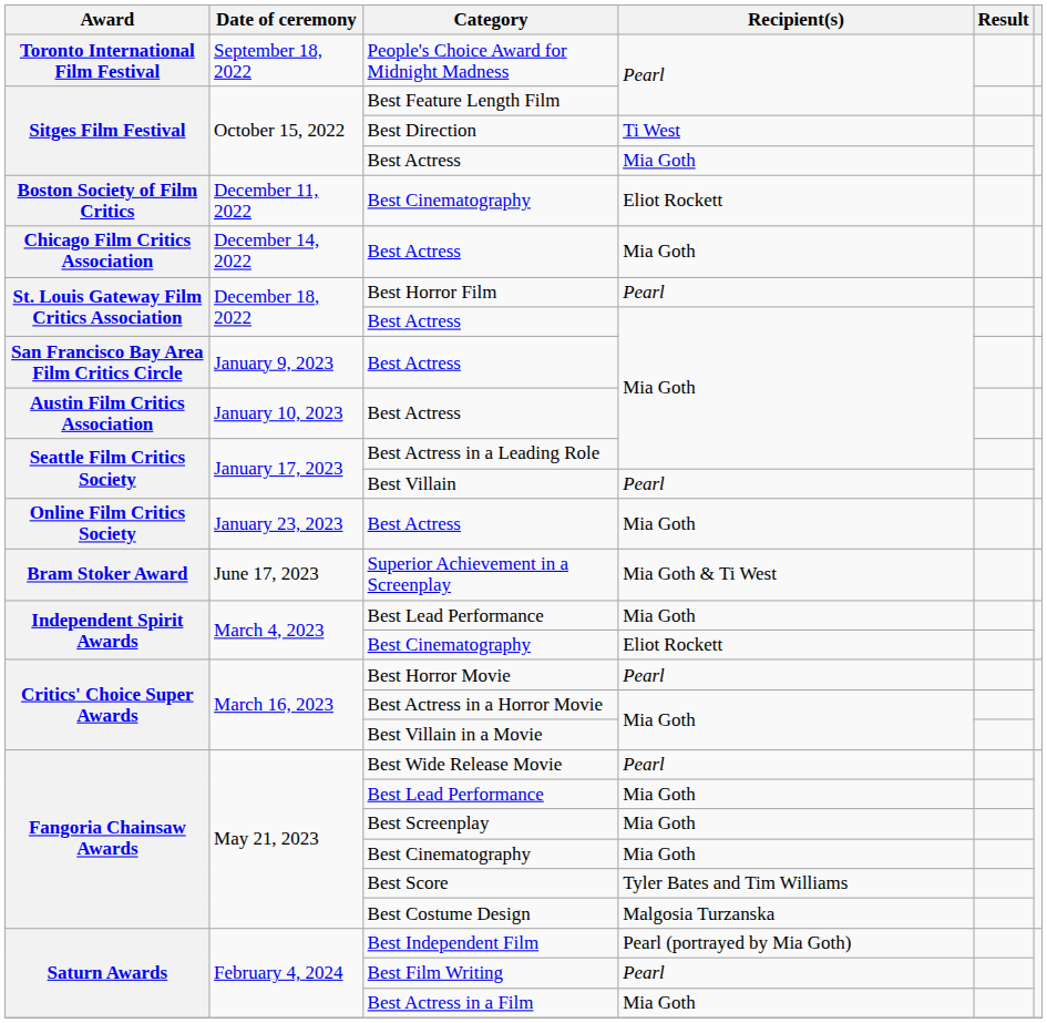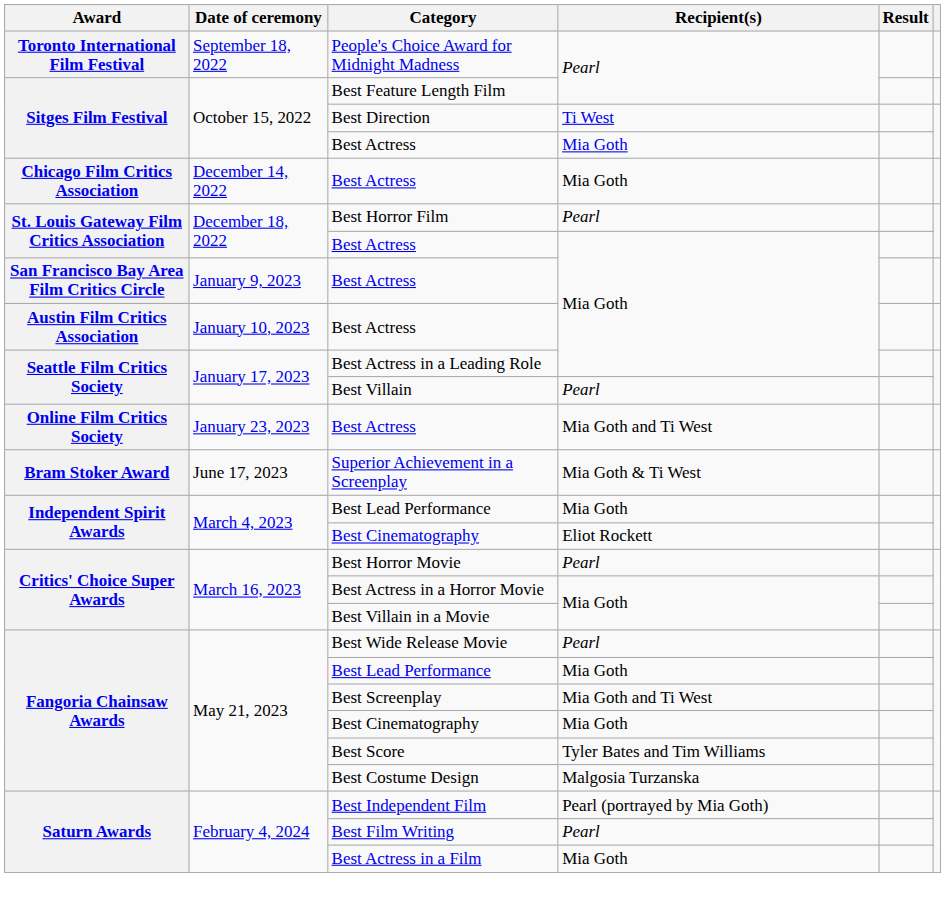- row: Boston Society of Film Critics | December 11, 2022 | Best Cinematography | Eliot Rockett
Online Film Critics Society / Best Actress | Recipient(s): Mia Goth -> Mia Goth and Ti West
Best Screenplay | Recipient(s): Mia Goth -> Mia Goth and Ti West
